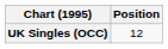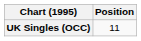UK Singles (OCC) | Position: 12 -> 11
